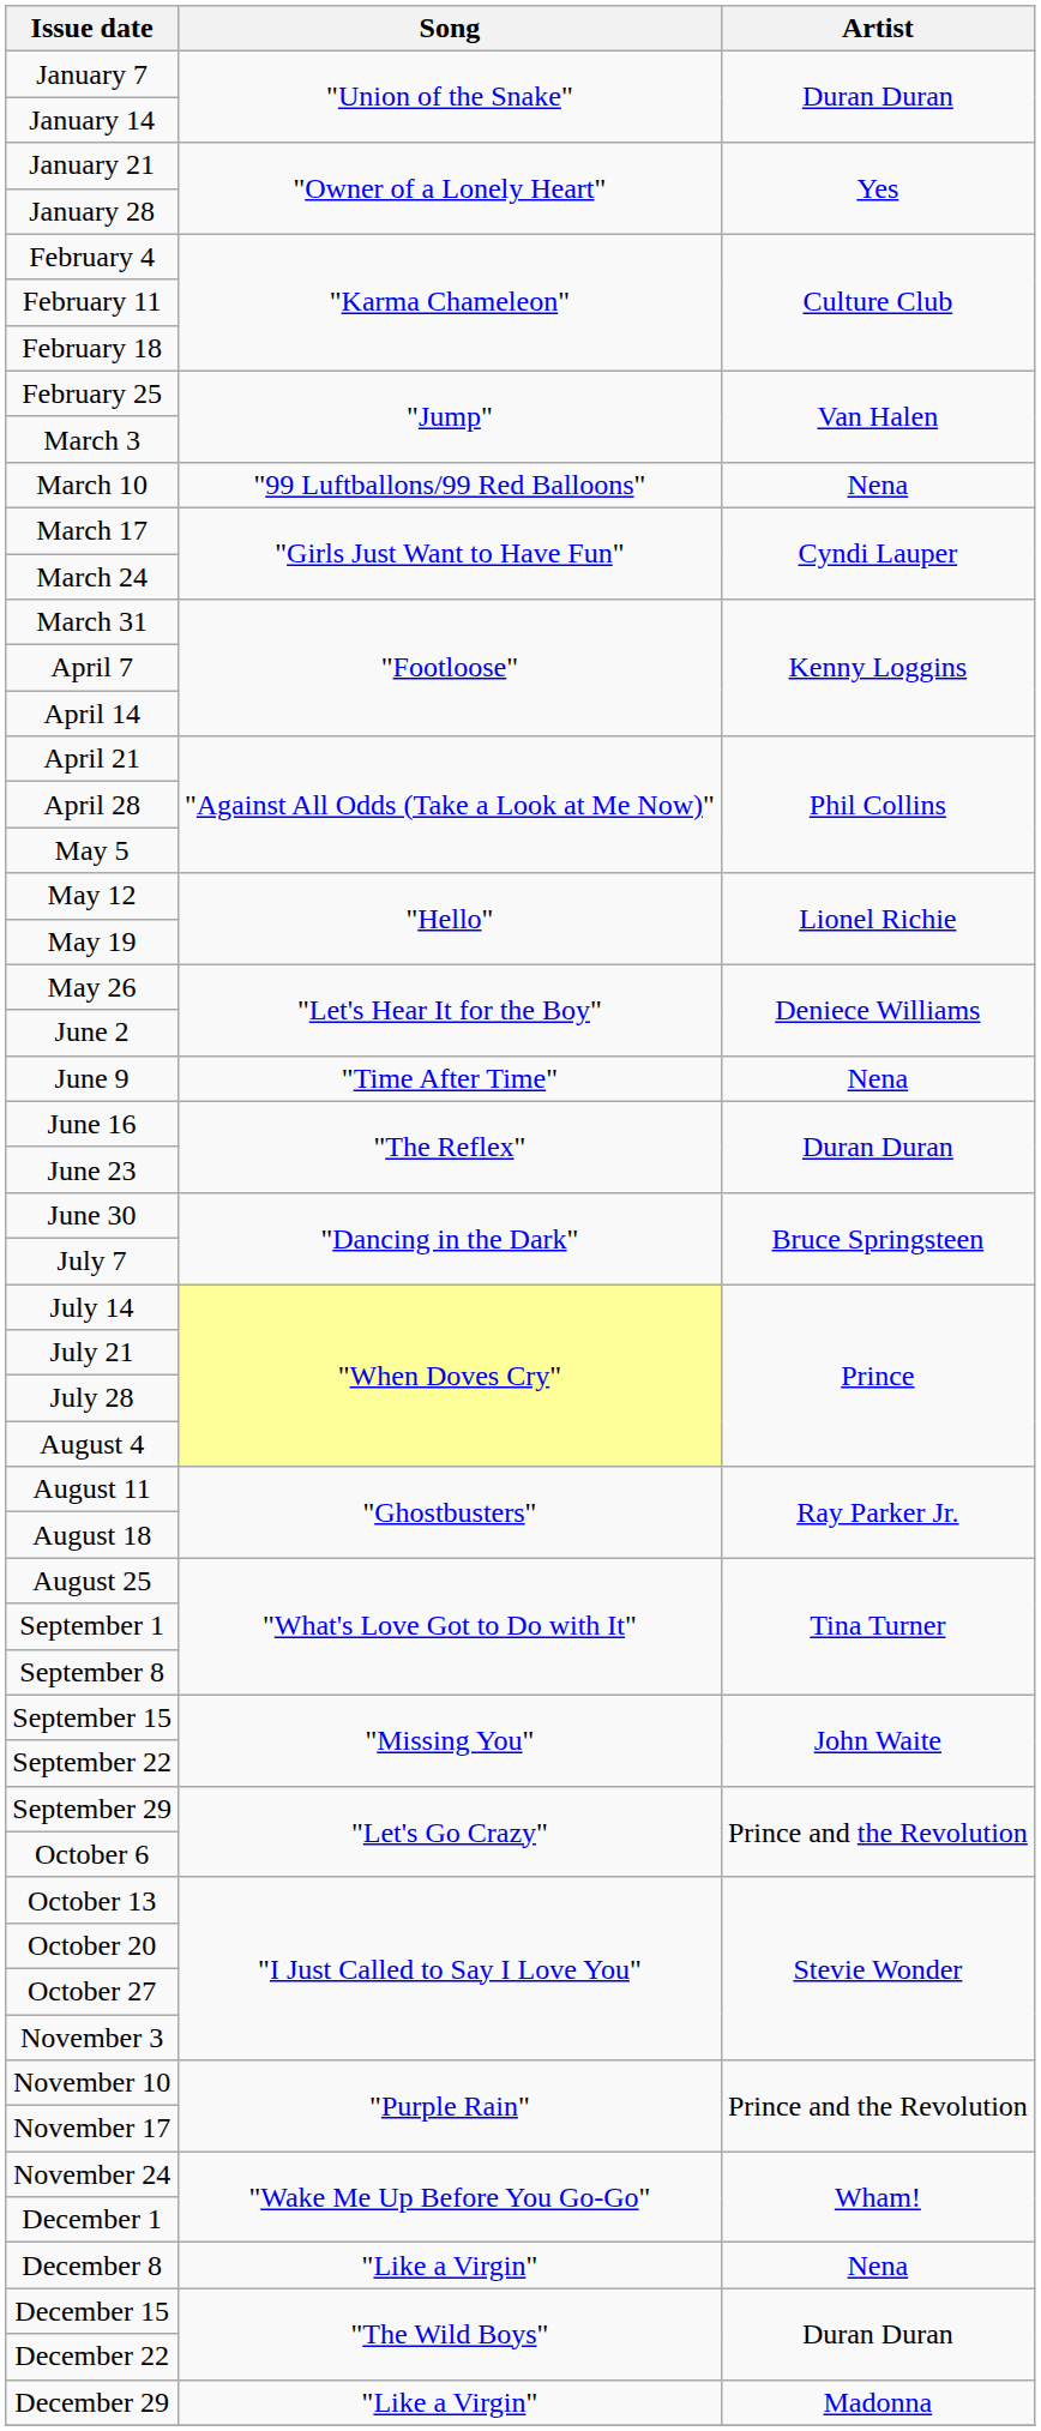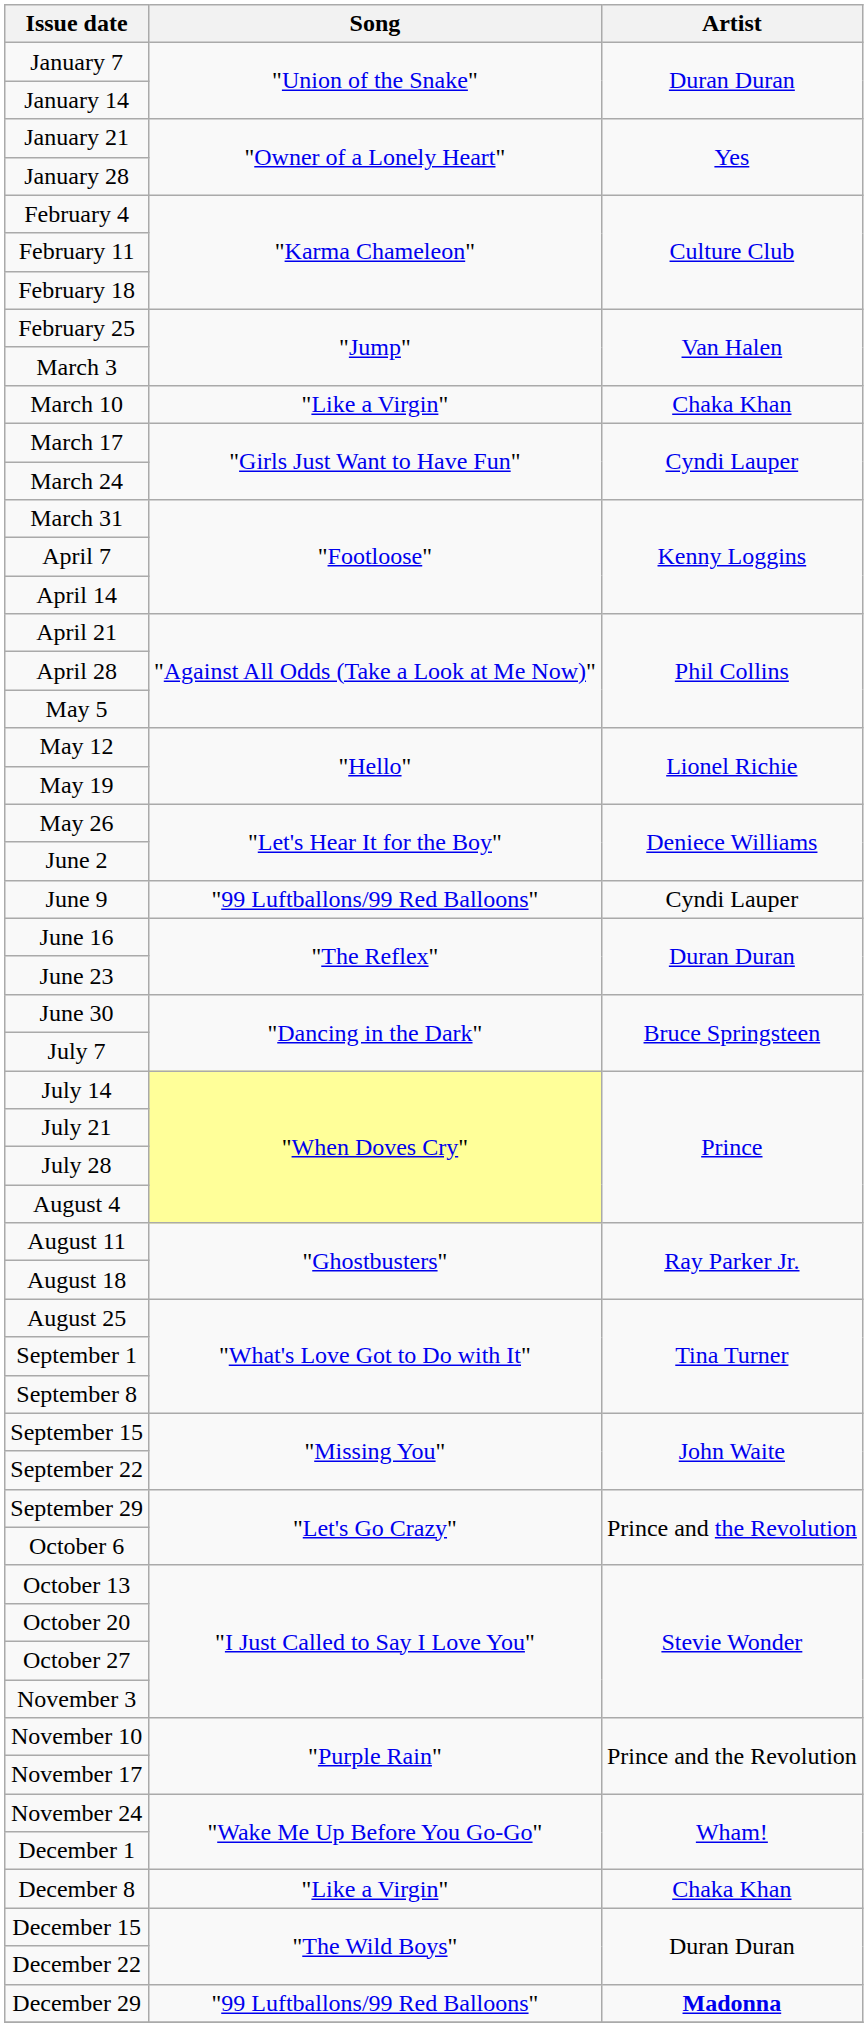March 10 | Song: "99 Luftballons/99 Red Balloons" -> "Like a Virgin"
March 10 | Artist: Nena -> Chaka Khan
June 9 | Song: "Time After Time" -> "99 Luftballons/99 Red Balloons"
June 9 | Artist: Nena -> Cyndi Lauper
December 8 | Artist: Nena -> Chaka Khan
December 29 | Song: "Like a Virgin" -> "99 Luftballons/99 Red Balloons"
December 29 | Artist: normal -> bold
